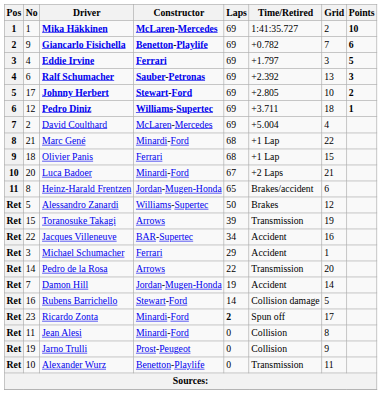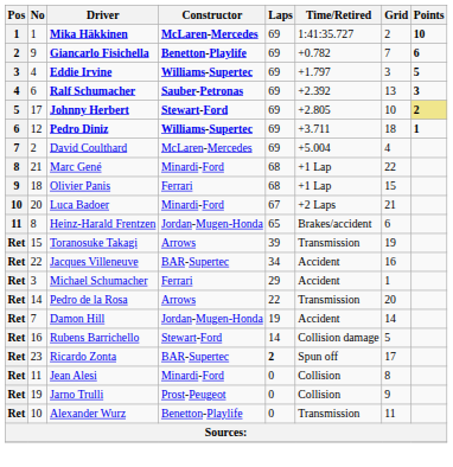Eddie Irvine | Constructor: Ferrari -> Williams-Supertec
Johnny Herbert | Points: no background -> khaki background
- row: Ret | 5 | Alessandro Zanardi | Williams-Supertec | 50 | Brakes | 12
Ricardo Zonta | Constructor: Minardi-Ford -> BAR-Supertec
